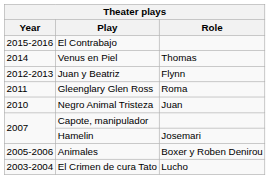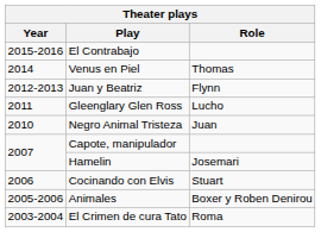Gleenglary Glen Ross | Role: Roma -> Lucho
+ row: 2006 | Cocinando con Elvis | Stuart
El Crimen de cura Tato | Role: Lucho -> Roma
